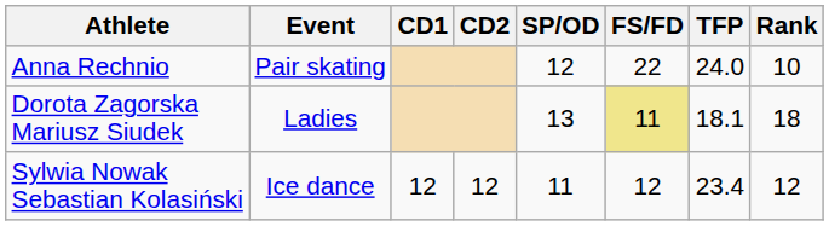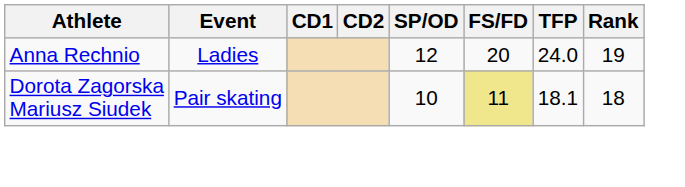Anna Rechnio | Event: Pair skating -> Ladies
Anna Rechnio | FS/FD: 22 -> 20
Anna Rechnio | Rank: 10 -> 19
Dorota Zagorska Mariusz Siudek | Event: Ladies -> Pair skating
Dorota Zagorska Mariusz Siudek | SP/OD: 13 -> 10
- row: Sylwia Nowak Sebastian Kolasiński | Ice dance | 12 | 12 | 11 | 12 | 23.4 | 12
